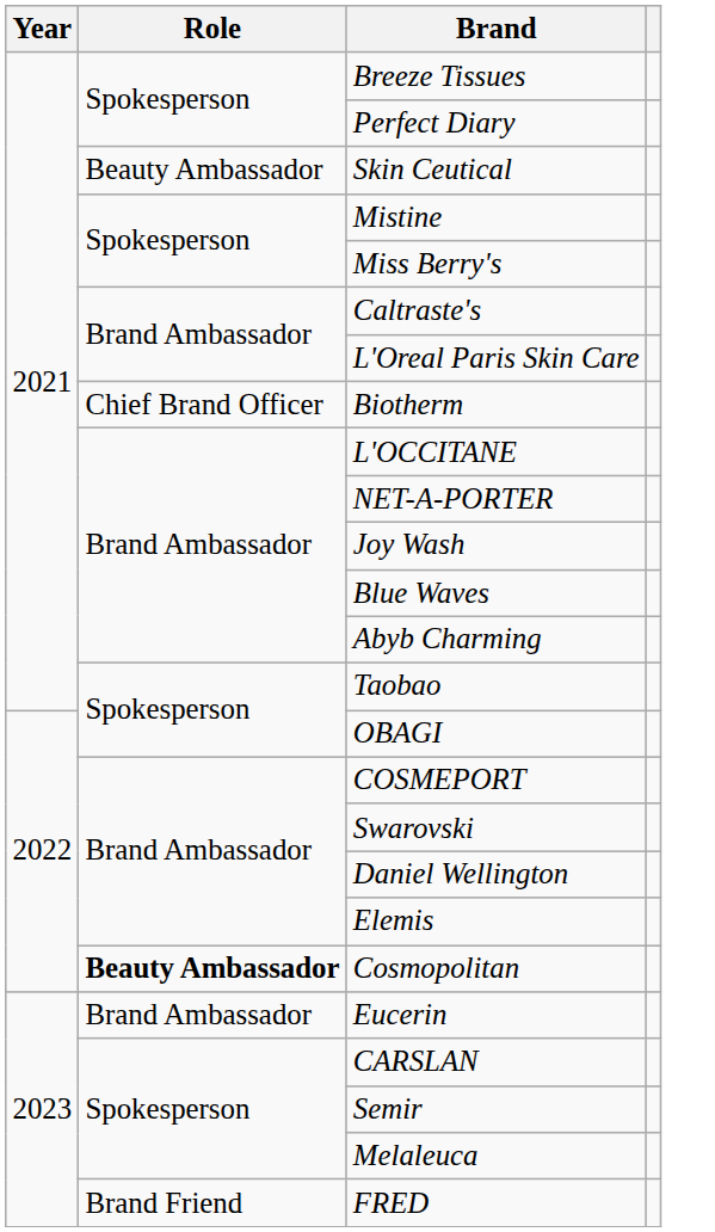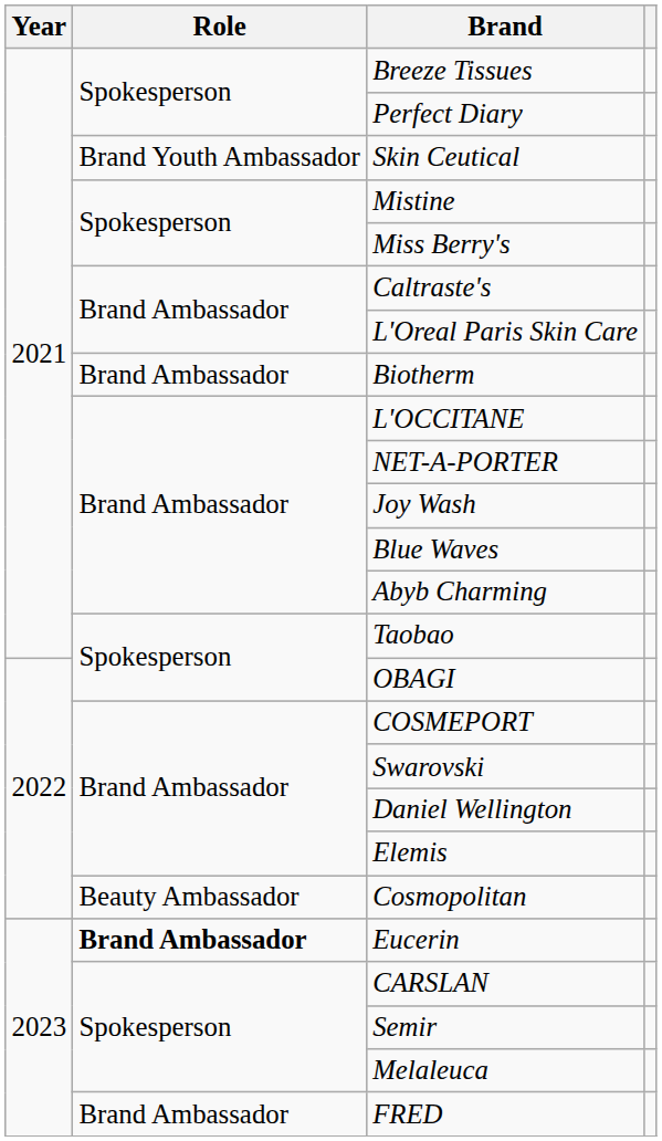Skin Ceutical | Role: Beauty Ambassador -> Brand Youth Ambassador
Biotherm | Role: Chief Brand Officer -> Brand Ambassador
Cosmopolitan | Role: bold -> normal
Eucerin | Role: normal -> bold
FRED | Role: Brand Friend -> Brand Ambassador
